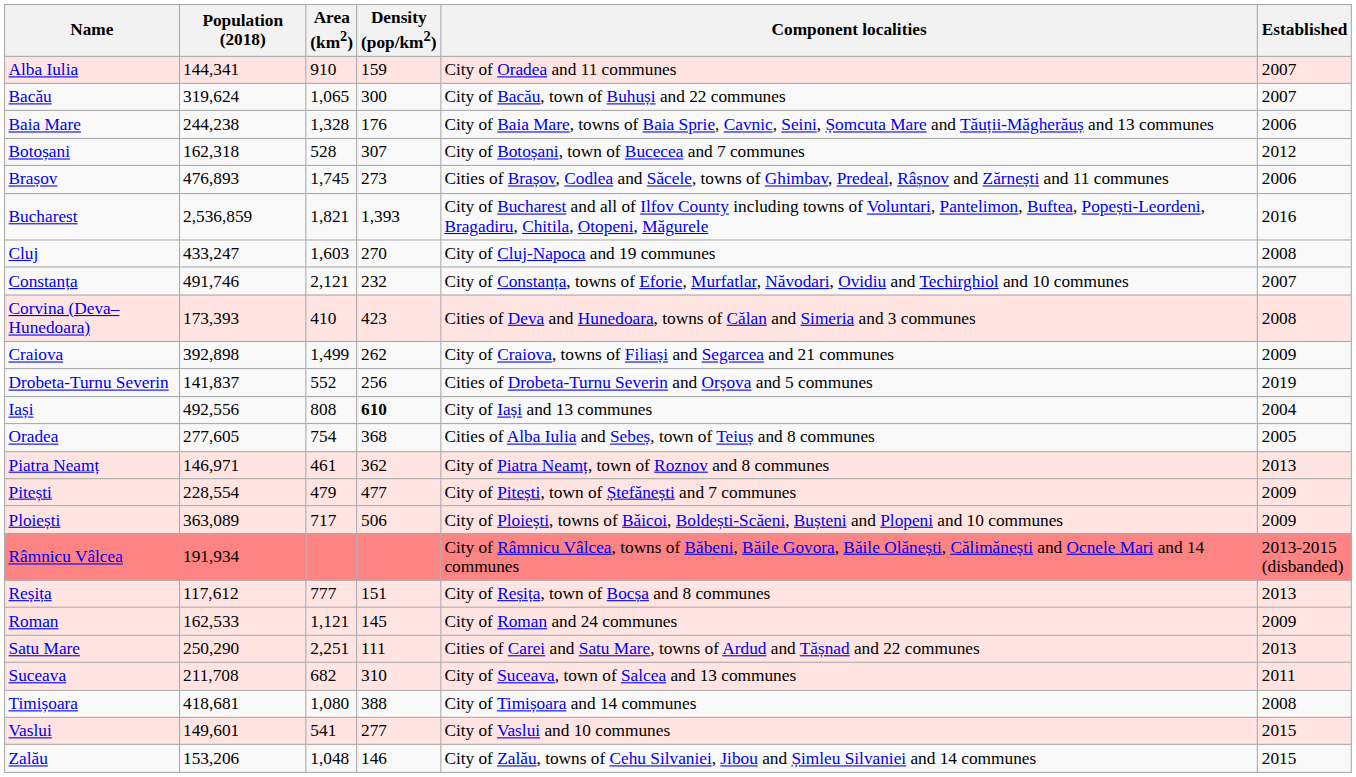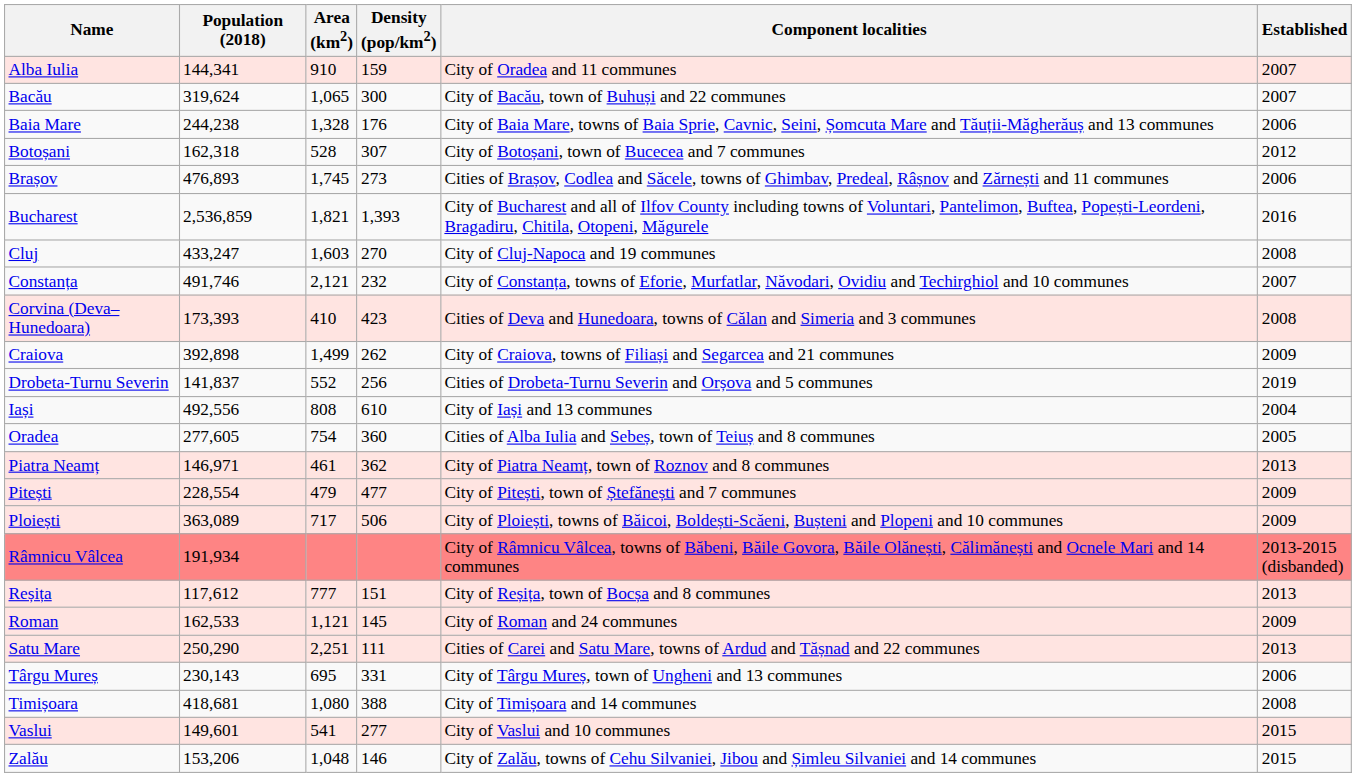Iași | Density (pop/km2): bold -> normal
Oradea | Density (pop/km2): 368 -> 360
- row: Suceava | 211,708 | 682 | 310 | City of Suceava, town of Salcea and 13 communes | 2011
+ row: Târgu Mureș | 230,143 | 695 | 331 | City of Târgu Mureș, town of Ungheni and 13 communes | 2006
